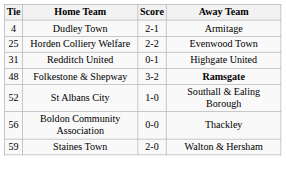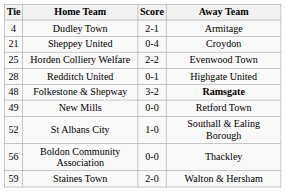+ row: 21 | Sheppey United | 0-4 | Croydon
Redditch United | Tie: 31 -> 28
+ row: 49 | New Mills | 0-0 | Retford Town
